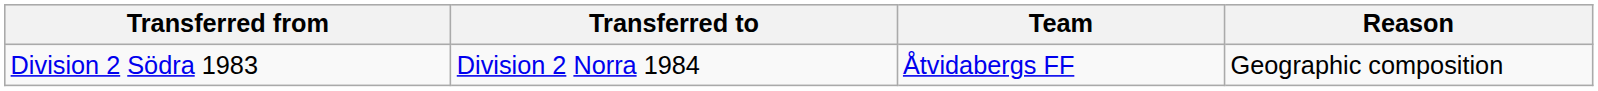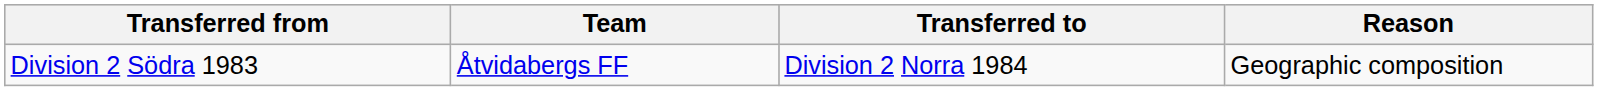columns swapped: Transferred to <-> Team
